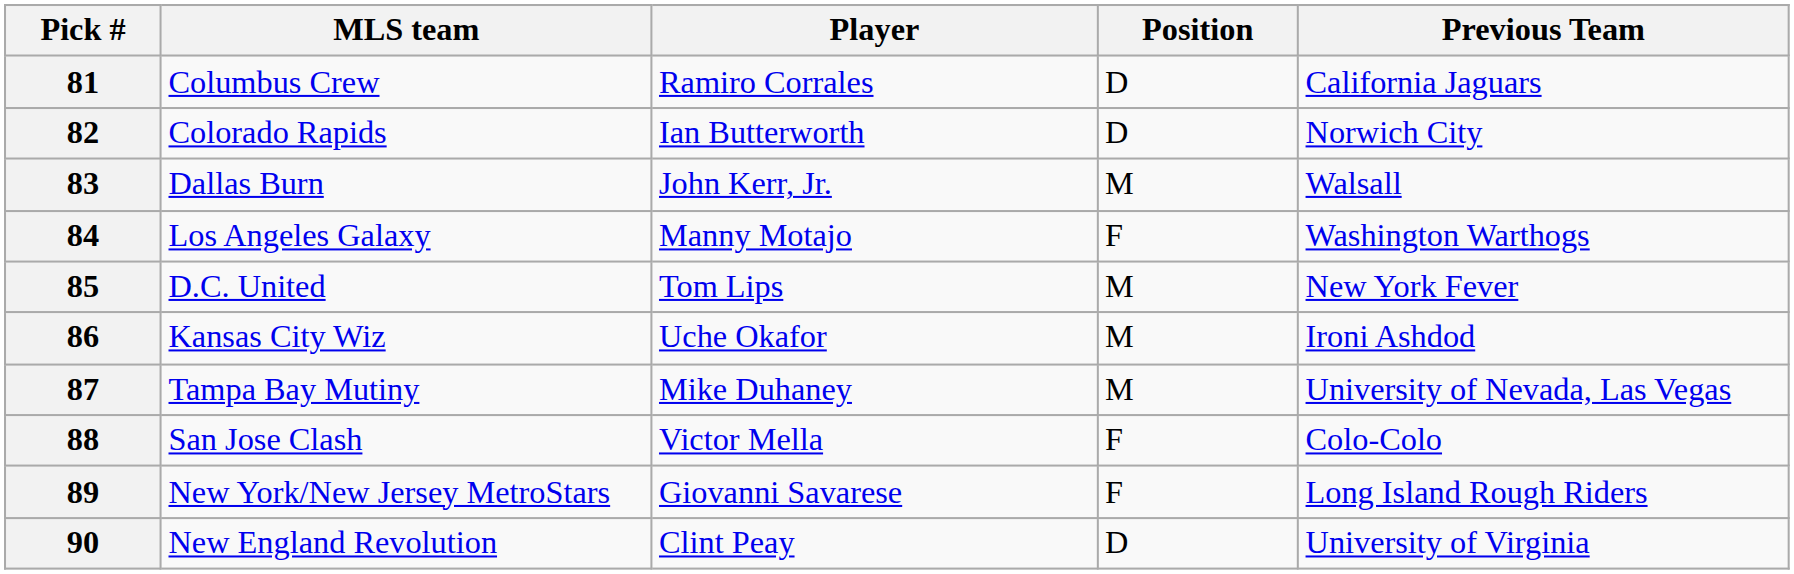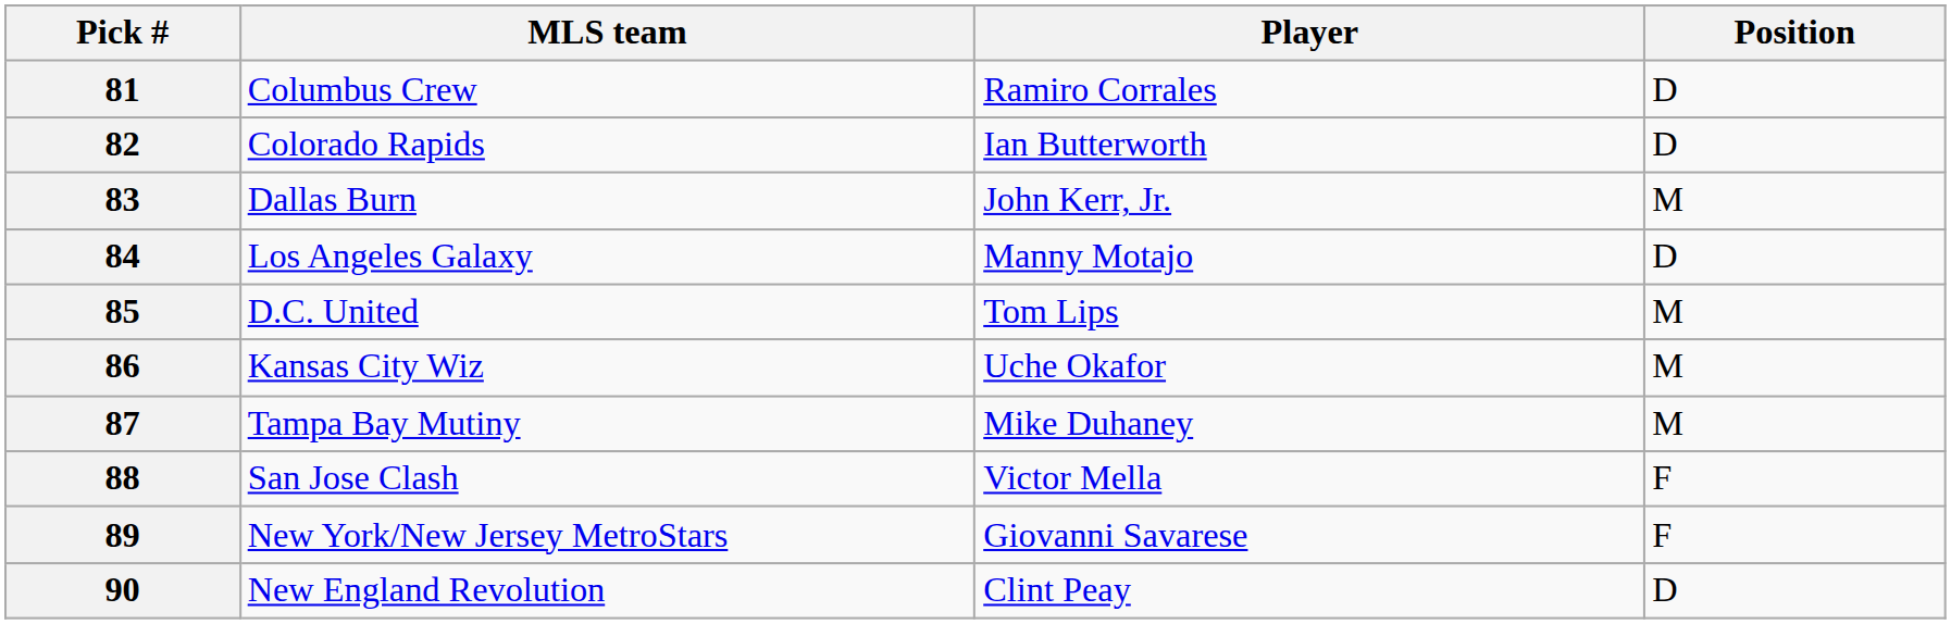- column: Previous Team | California Jaguars | Norwich City | Walsall | Washington Warthogs | New York Fever | Ironi Ashdod | University of Nevada, Las Vegas | Colo-Colo | Long Island Rough Riders | University of Virginia
84 | Position: F -> D
